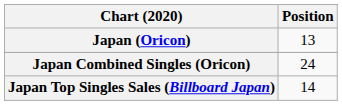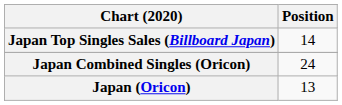rows swapped: Japan (Oricon) <-> Japan Top Singles Sales (Billboard Japan)
